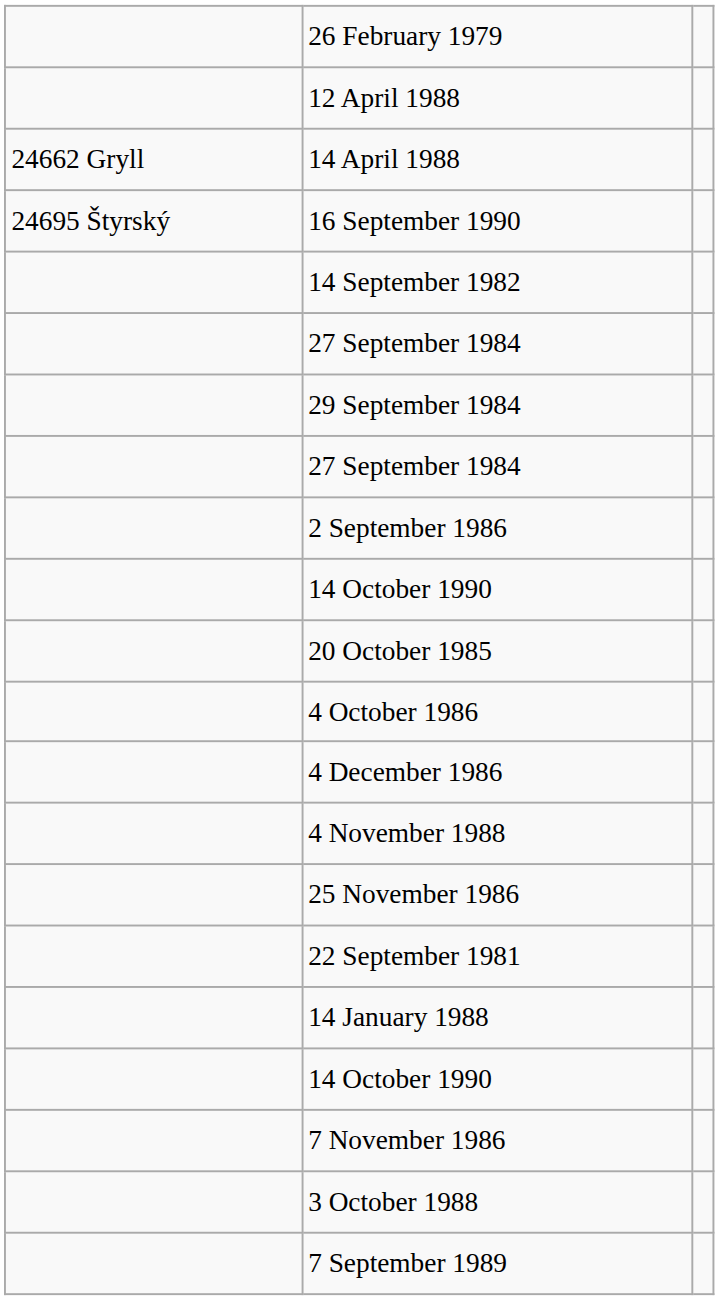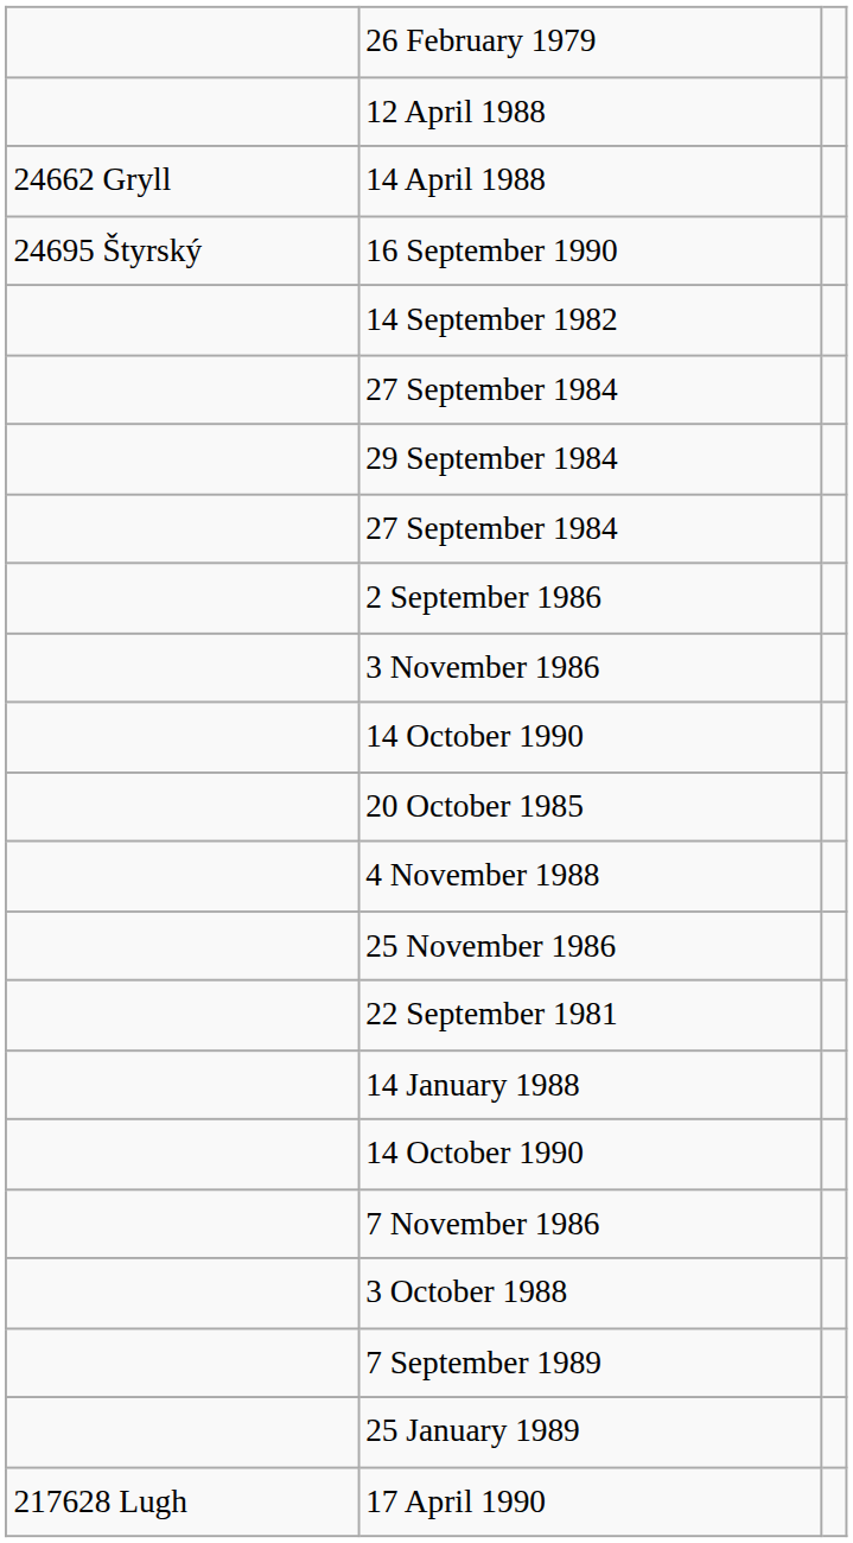+ row: 3 November 1986
- row: 4 October 1986
- row: 4 December 1986
+ row: 25 January 1989
+ row: 217628 Lugh | 17 April 1990
